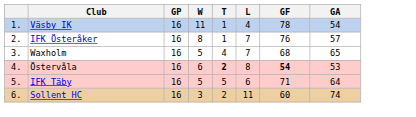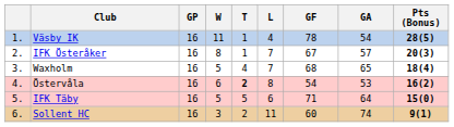+ column: Pts (Bonus) | 28(5) | 20(3) | 18(4) | 16(2) | 15(0) | 9(1)
IFK Österåker | GF: 76 -> 67
Östervåla | GF: bold -> normal
